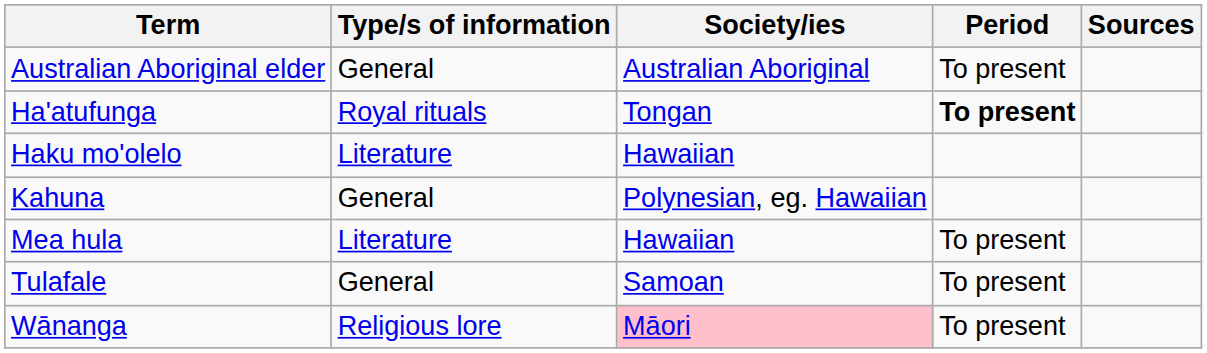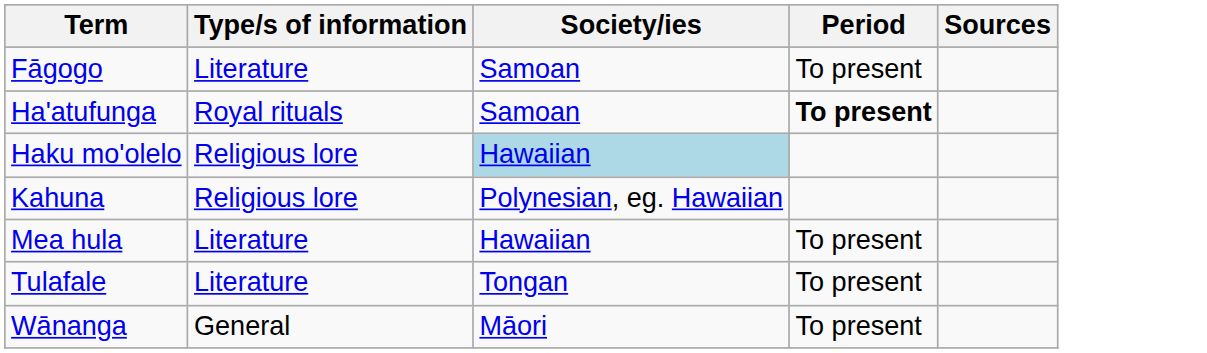- row: Australian Aboriginal elder | General | Australian Aboriginal | To present
+ row: Fāgogo | Literature | Samoan | To present
Ha'atufunga | Society/ies: Tongan -> Samoan
Haku mo'olelo | Type/s of information: Literature -> Religious lore
Haku mo'olelo | Society/ies: no background -> lightblue background
Kahuna | Type/s of information: General -> Religious lore
Tulafale | Type/s of information: General -> Literature
Tulafale | Society/ies: Samoan -> Tongan
Wānanga | Type/s of information: Religious lore -> General
Wānanga | Society/ies: pink background -> no background
